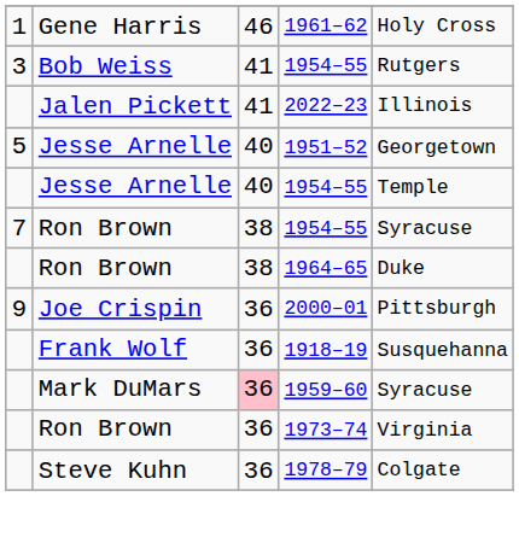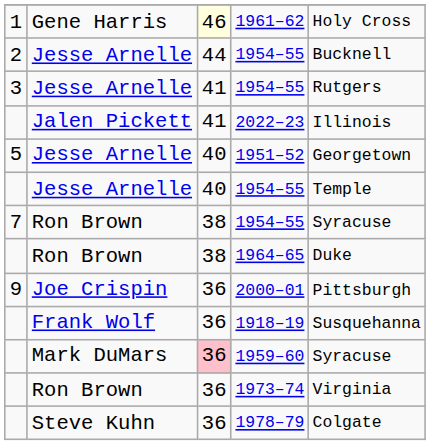1961–62 | column 3: no background -> lightyellow background
+ row: 2 | Jesse Arnelle | 44 | 1954–55 | Bucknell
3 / 1954–55 | column 2: Bob Weiss -> Jesse Arnelle
